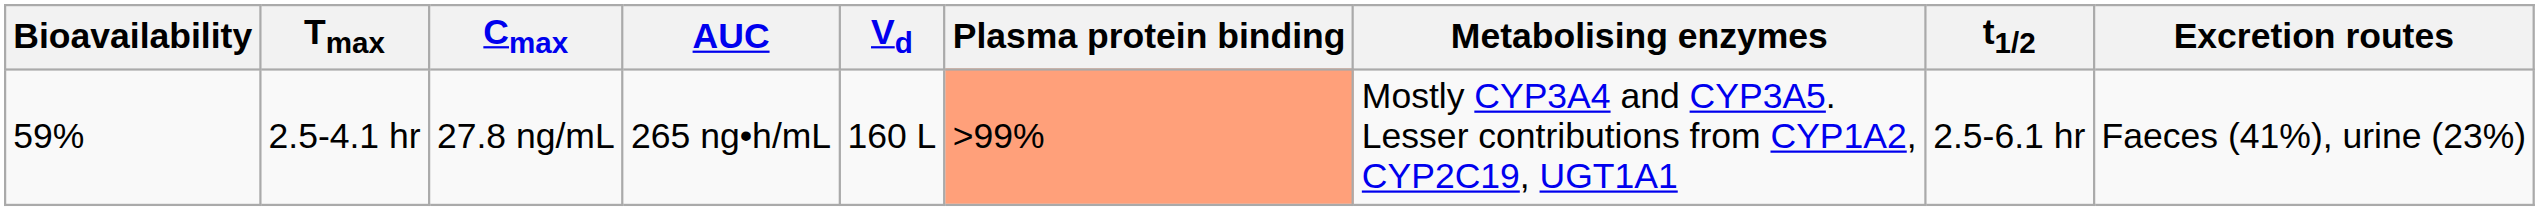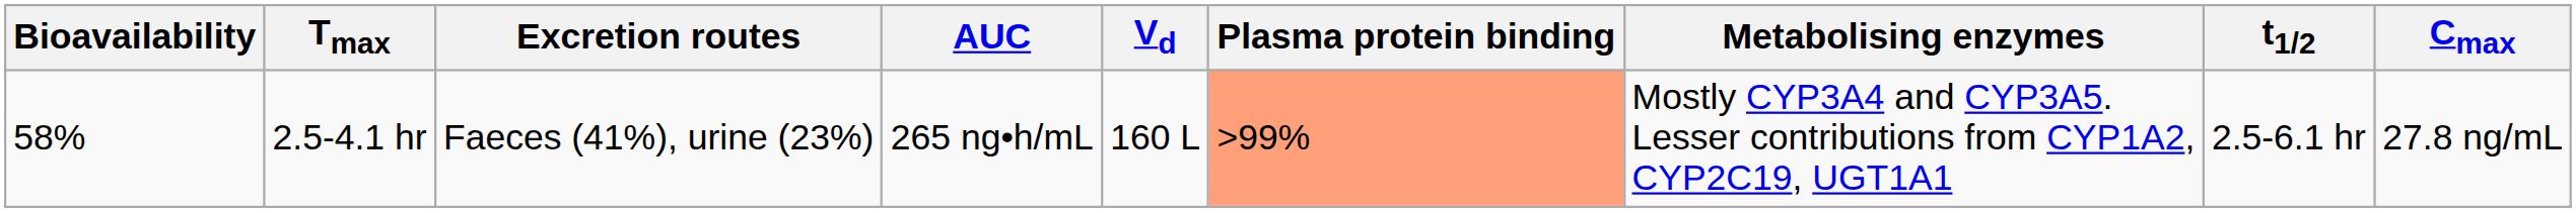columns swapped: Cmax <-> Excretion routes
2.5-4.1 hr | Bioavailability: 59% -> 58%
